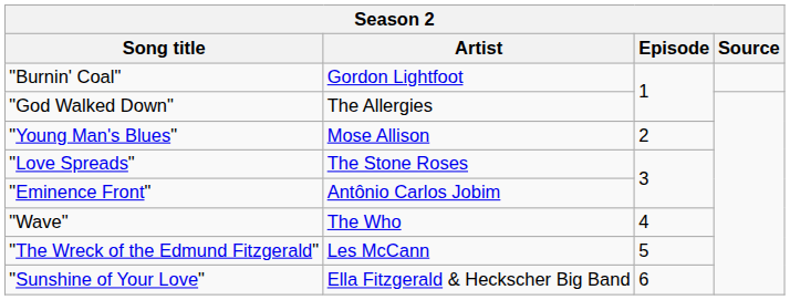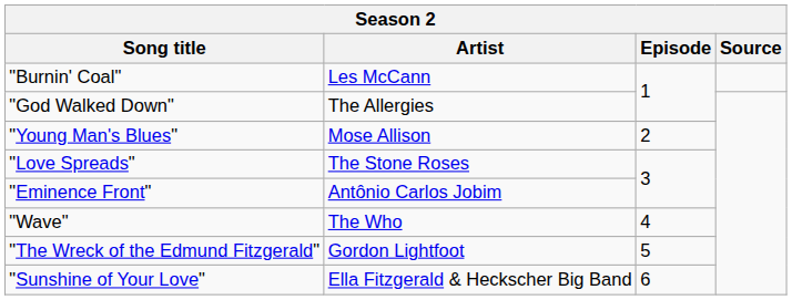"Burnin' Coal" | Artist: Gordon Lightfoot -> Les McCann
"The Wreck of the Edmund Fitzgerald" | Artist: Les McCann -> Gordon Lightfoot
